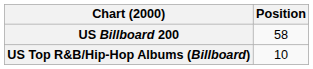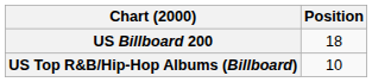US Billboard 200 | Position: 58 -> 18
